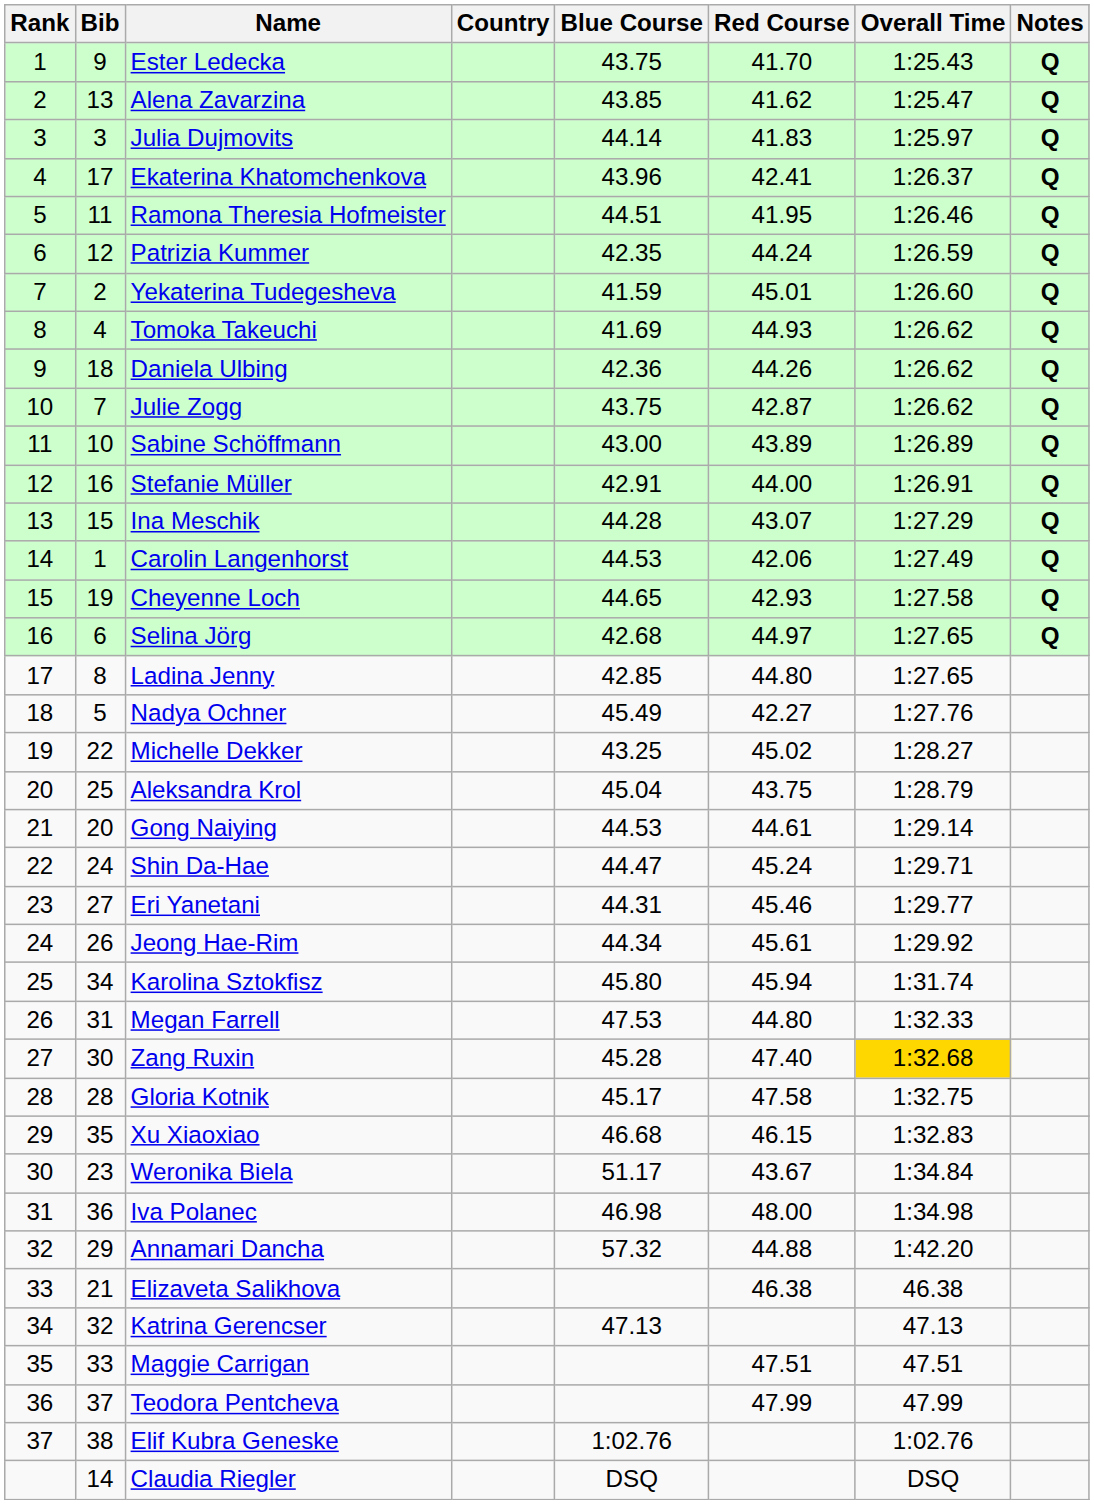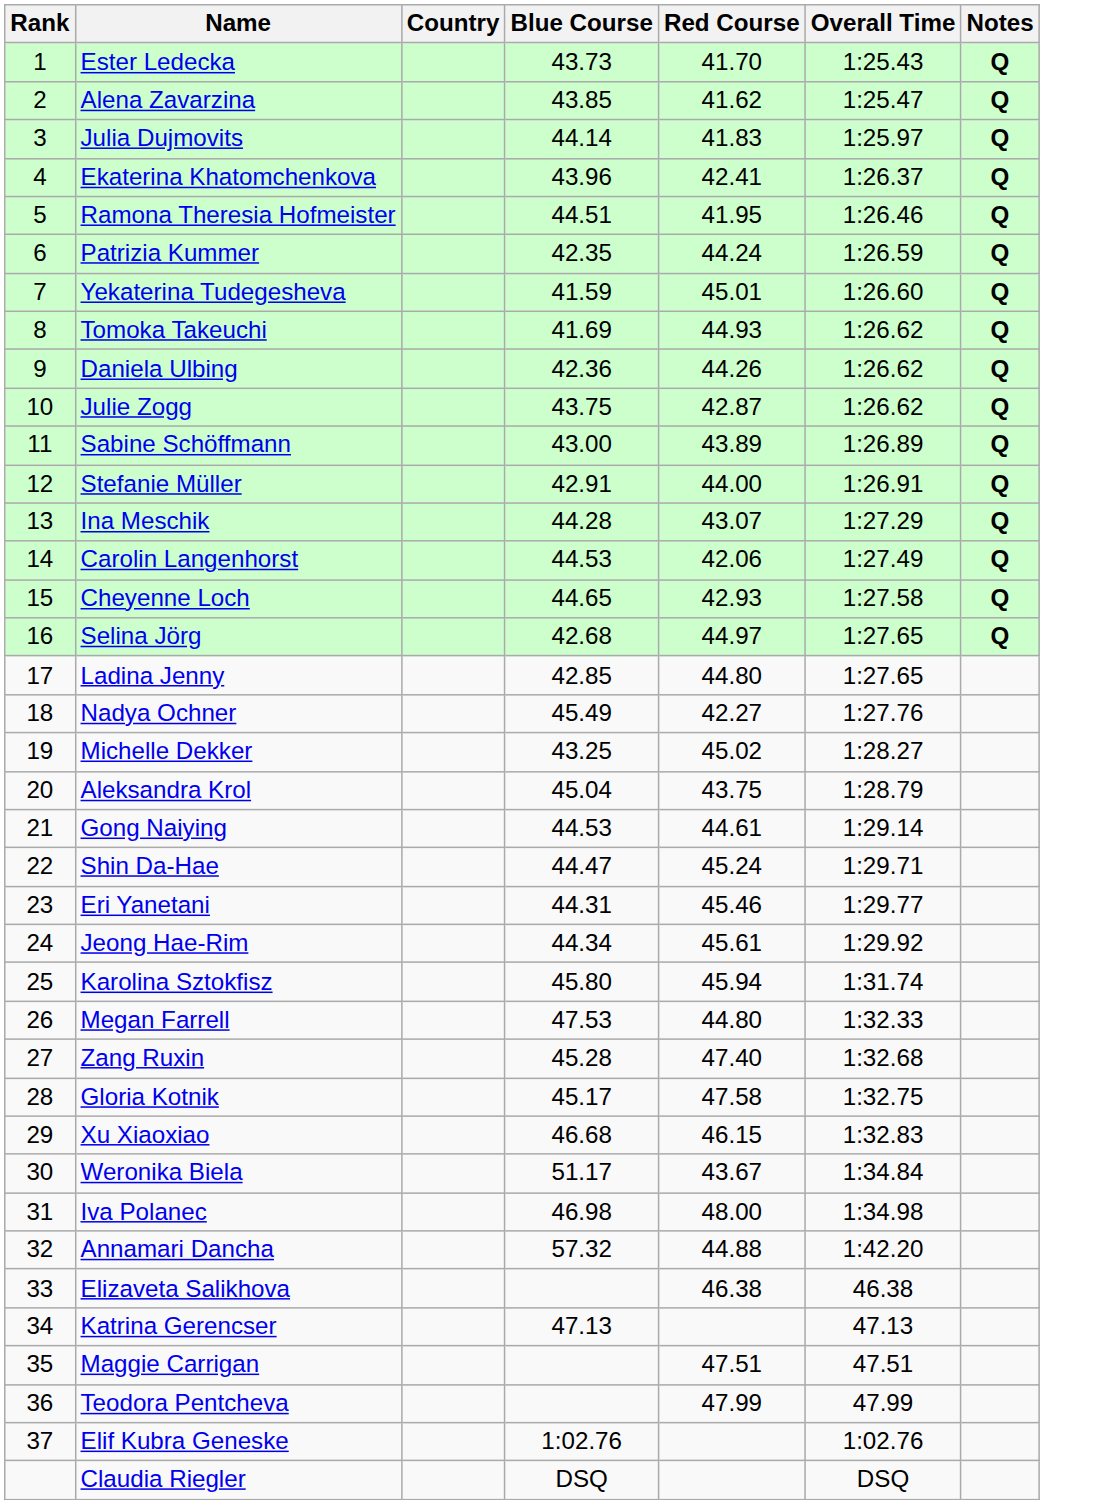- column: Bib | 9 | 13 | 3 | 17 | 11 | 12 | 2 | 4 | 18 | 7 | 10 | 16 | 15 | 1 | 19 | 6 | 8 | 5 | 22 | 25 | 20 | 24 | 27 | 26 | 34 | 31 | 30 | 28 | 35 | 23 | 36 | 29 | 21 | 32 | 33 | 37 | 38 | 14
Ester Ledecka | Blue Course: 43.75 -> 43.73
Zang Ruxin | Overall Time: gold background -> no background
